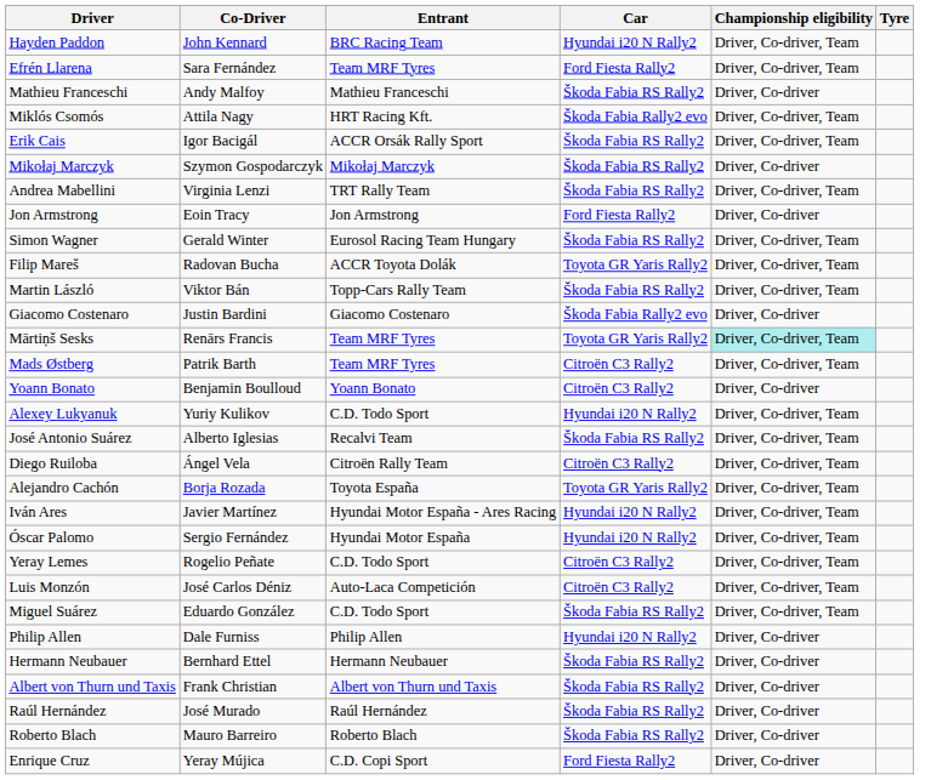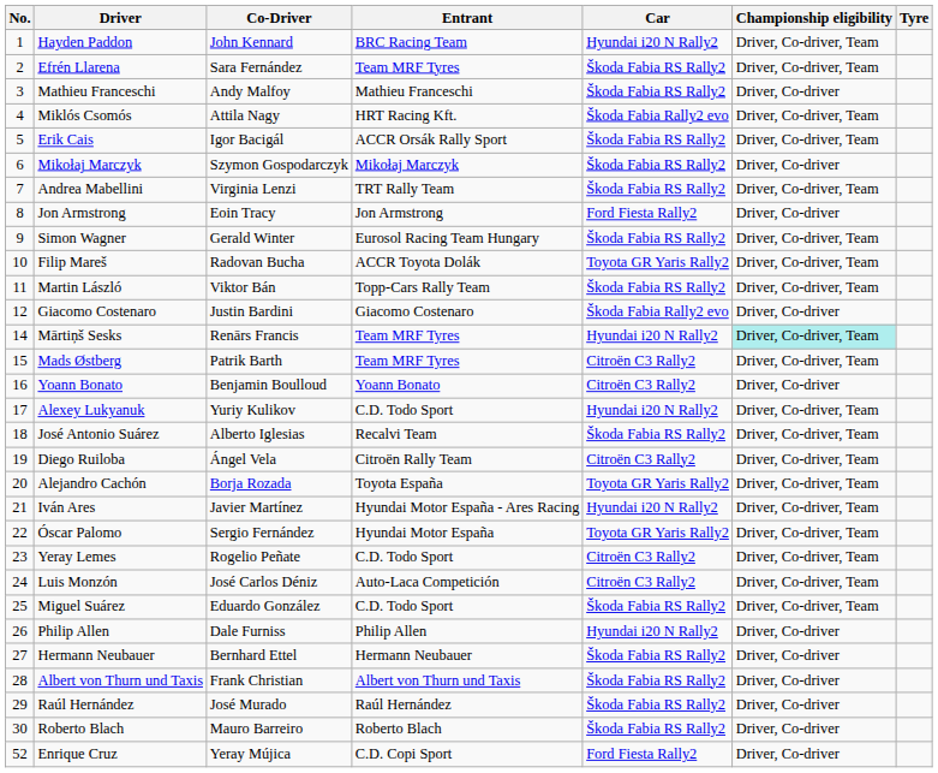+ column: No. | 1 | 2 | 3 | 4 | 5 | 6 | 7 | 8 | 9 | 10 | 11 | 12 | 14 | 15 | 16 | 17 | 18 | 19 | 20 | 21 | 22 | 23 | 24 | 25 | 26 | 27 | 28 | 29 | 30 | 52
Efrén Llarena | Car: Ford Fiesta Rally2 -> Škoda Fabia RS Rally2
Mārtiņš Sesks | Car: Toyota GR Yaris Rally2 -> Hyundai i20 N Rally2
Óscar Palomo | Car: Hyundai i20 N Rally2 -> Toyota GR Yaris Rally2
